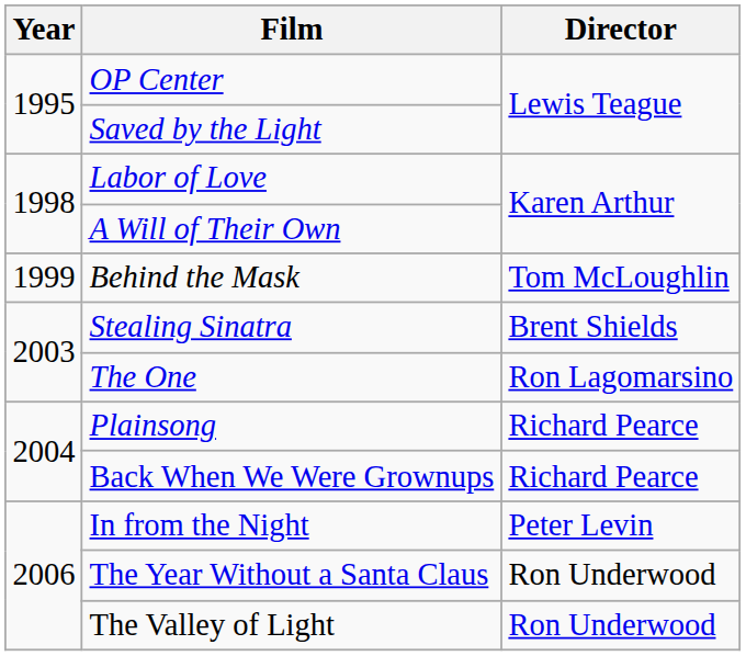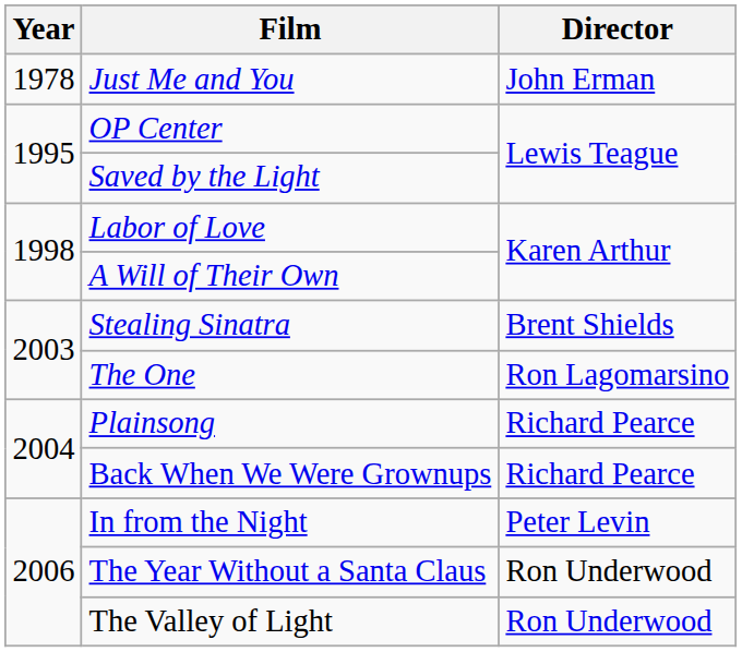+ row: 1978 | Just Me and You | John Erman
- row: 1999 | Behind the Mask | Tom McLoughlin
